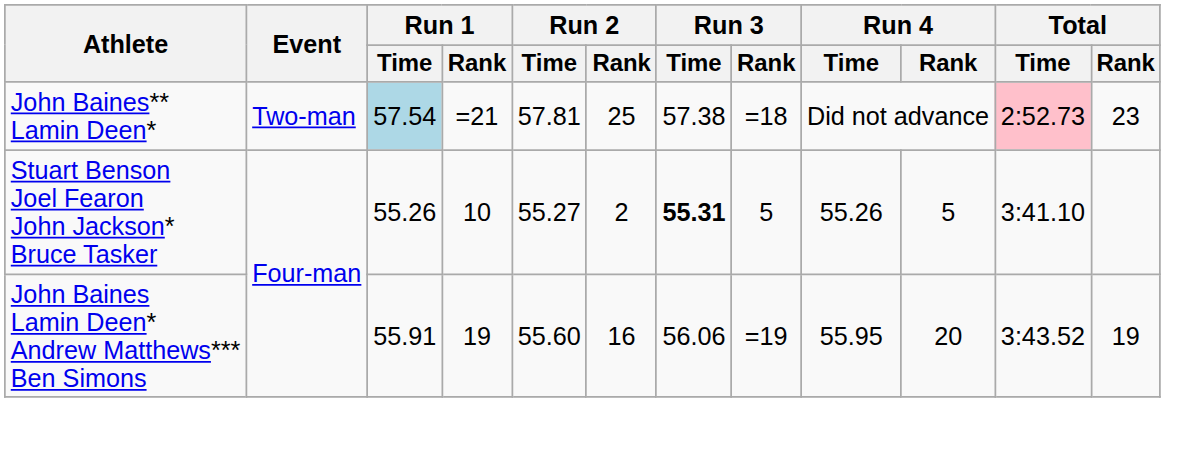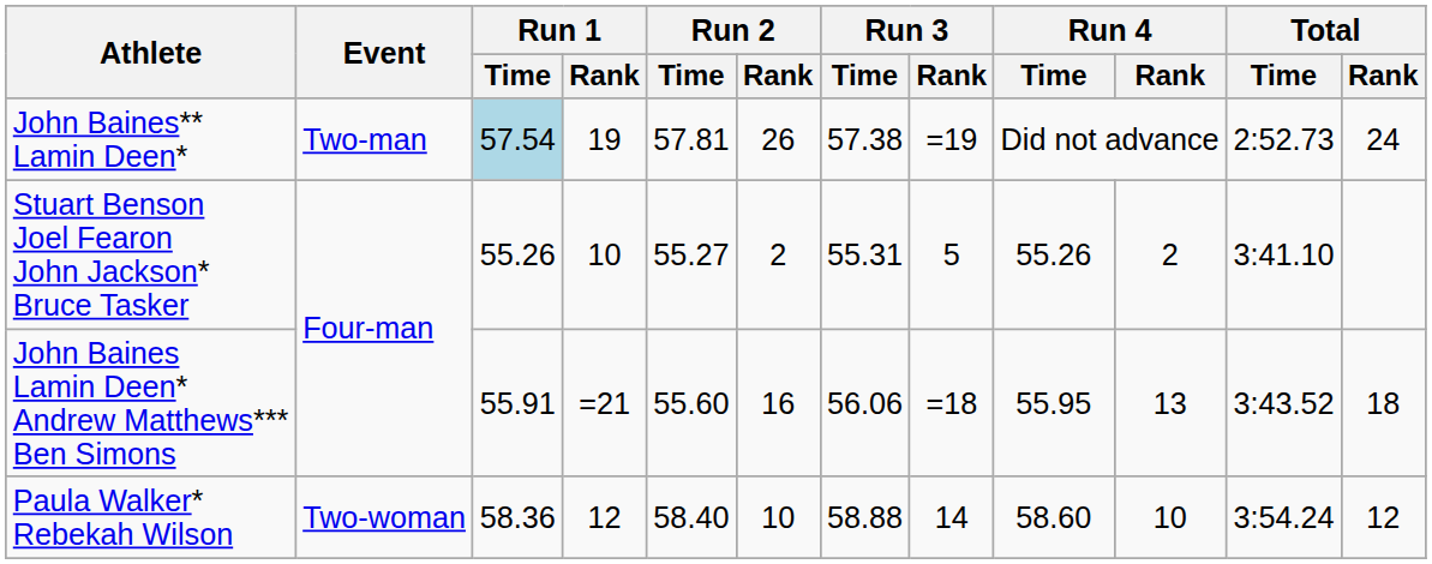John Baines** Lamin Deen* | Run 1 / Rank: =21 -> 19
John Baines** Lamin Deen* | Run 2 / Rank: 25 -> 26
John Baines** Lamin Deen* | Run 3 / Rank: =18 -> =19
John Baines** Lamin Deen* | Total / Time: pink background -> no background
John Baines** Lamin Deen* | Total / Rank: 23 -> 24
Stuart Benson Joel Fearon John Jackson* Bruce Tasker | Run 3 / Time: bold -> normal
Stuart Benson Joel Fearon John Jackson* Bruce Tasker | Run 4 / Rank: 5 -> 2
John Baines Lamin Deen* Andrew Matthews*** Ben Simons | Run 1 / Rank: 19 -> =21
John Baines Lamin Deen* Andrew Matthews*** Ben Simons | Run 3 / Rank: =19 -> =18
John Baines Lamin Deen* Andrew Matthews*** Ben Simons | Run 4 / Rank: 20 -> 13
John Baines Lamin Deen* Andrew Matthews*** Ben Simons | Total / Rank: 19 -> 18
+ row: Paula Walker* Rebekah Wilson | Two-woman | 58.36 | 12 | 58.40 | 10 | 58.88 | 14 | 58.60 | 10 | 3:54.24 | 12
